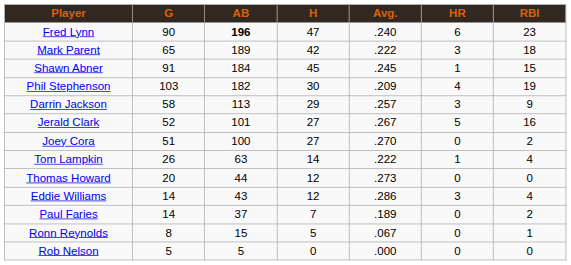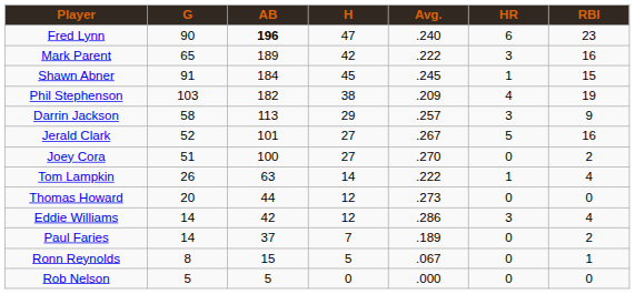Mark Parent | RBI: 18 -> 16
Phil Stephenson | H: 30 -> 38
Eddie Williams | AB: 43 -> 42
